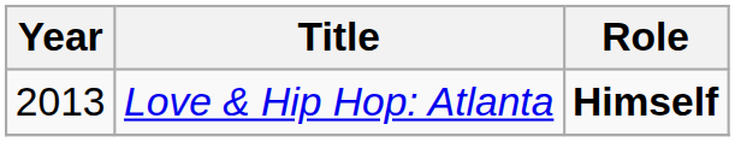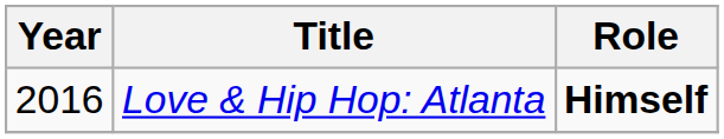Love & Hip Hop: Atlanta | Year: 2013 -> 2016
